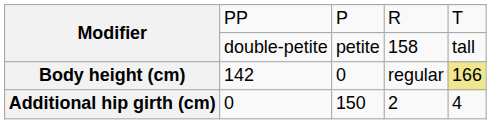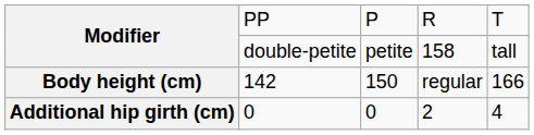Body height (cm) | column 3: 0 -> 150
Body height (cm) | column 5: khaki background -> no background
Additional hip girth (cm) | column 3: 150 -> 0
